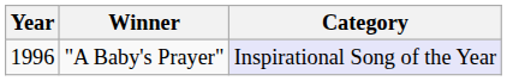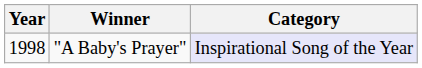"A Baby's Prayer" | Year: 1996 -> 1998
